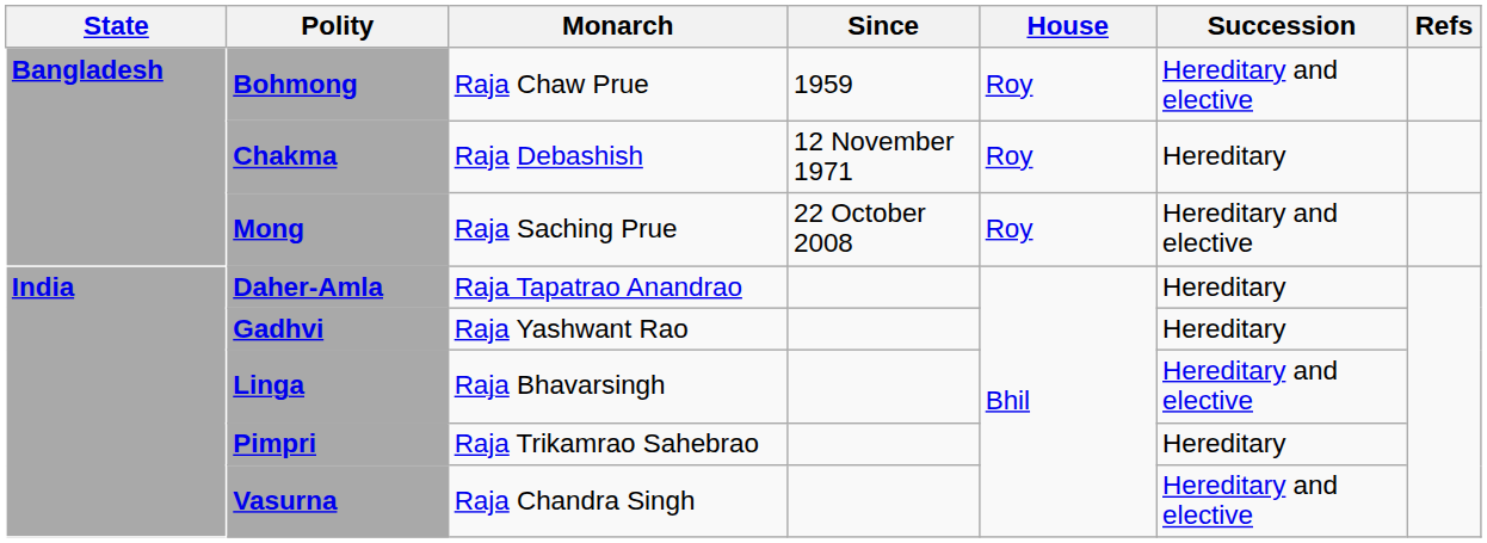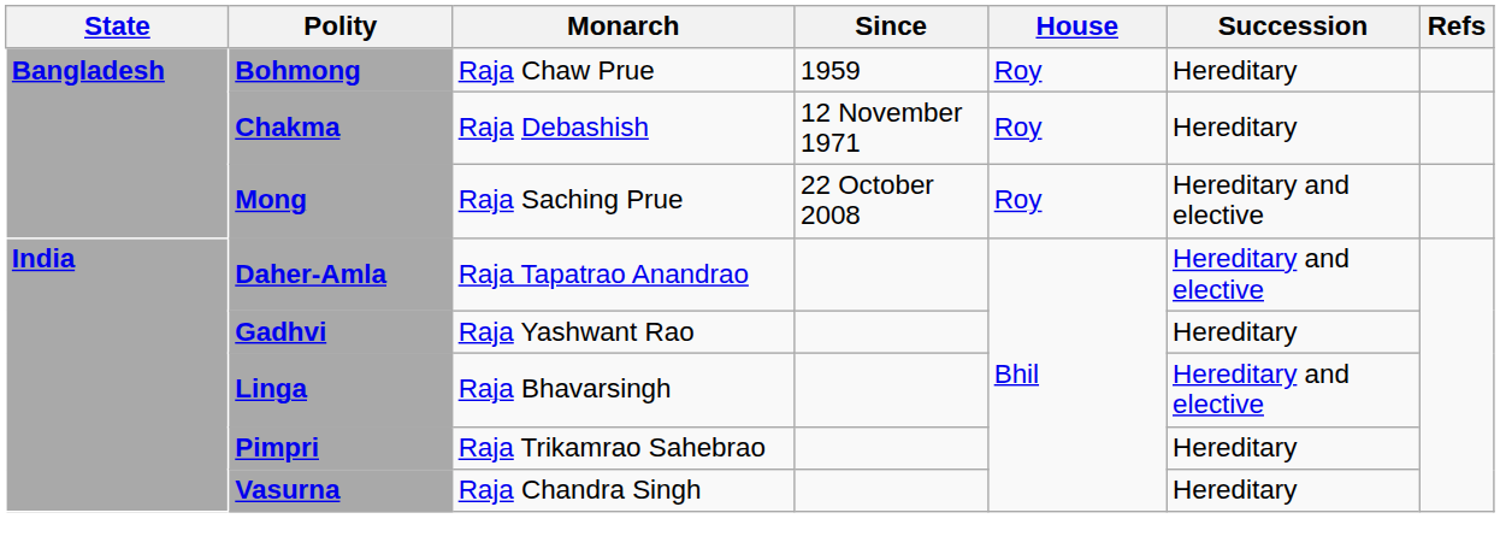Bohmong | Succession: Hereditary and elective -> Hereditary
Daher-Amla | Succession: Hereditary -> Hereditary and elective
Vasurna | Succession: Hereditary and elective -> Hereditary
